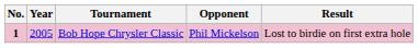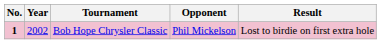Bob Hope Chrysler Classic | Year: 2005 -> 2002
